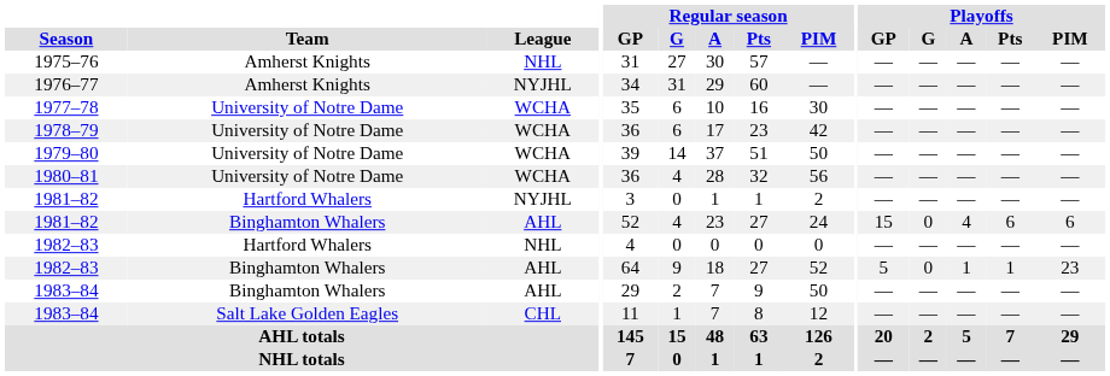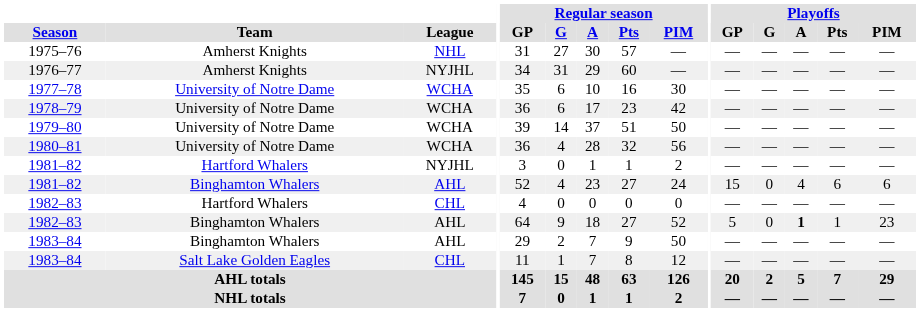1982–83 / Hartford Whalers | League: NHL -> CHL
1982–83 / Binghamton Whalers | Playoffs / A: normal -> bold
